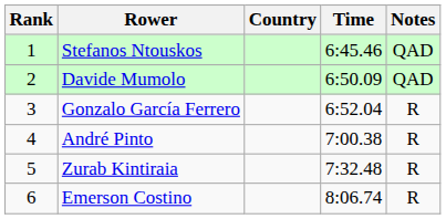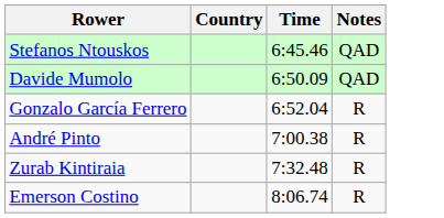- column: Rank | 1 | 2 | 3 | 4 | 5 | 6
